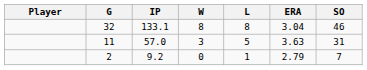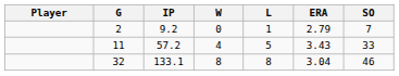rows swapped: 32 <-> 2
11 | IP: 57.0 -> 57.2
11 | W: 3 -> 4
11 | ERA: 3.63 -> 3.43
11 | SO: 31 -> 33
